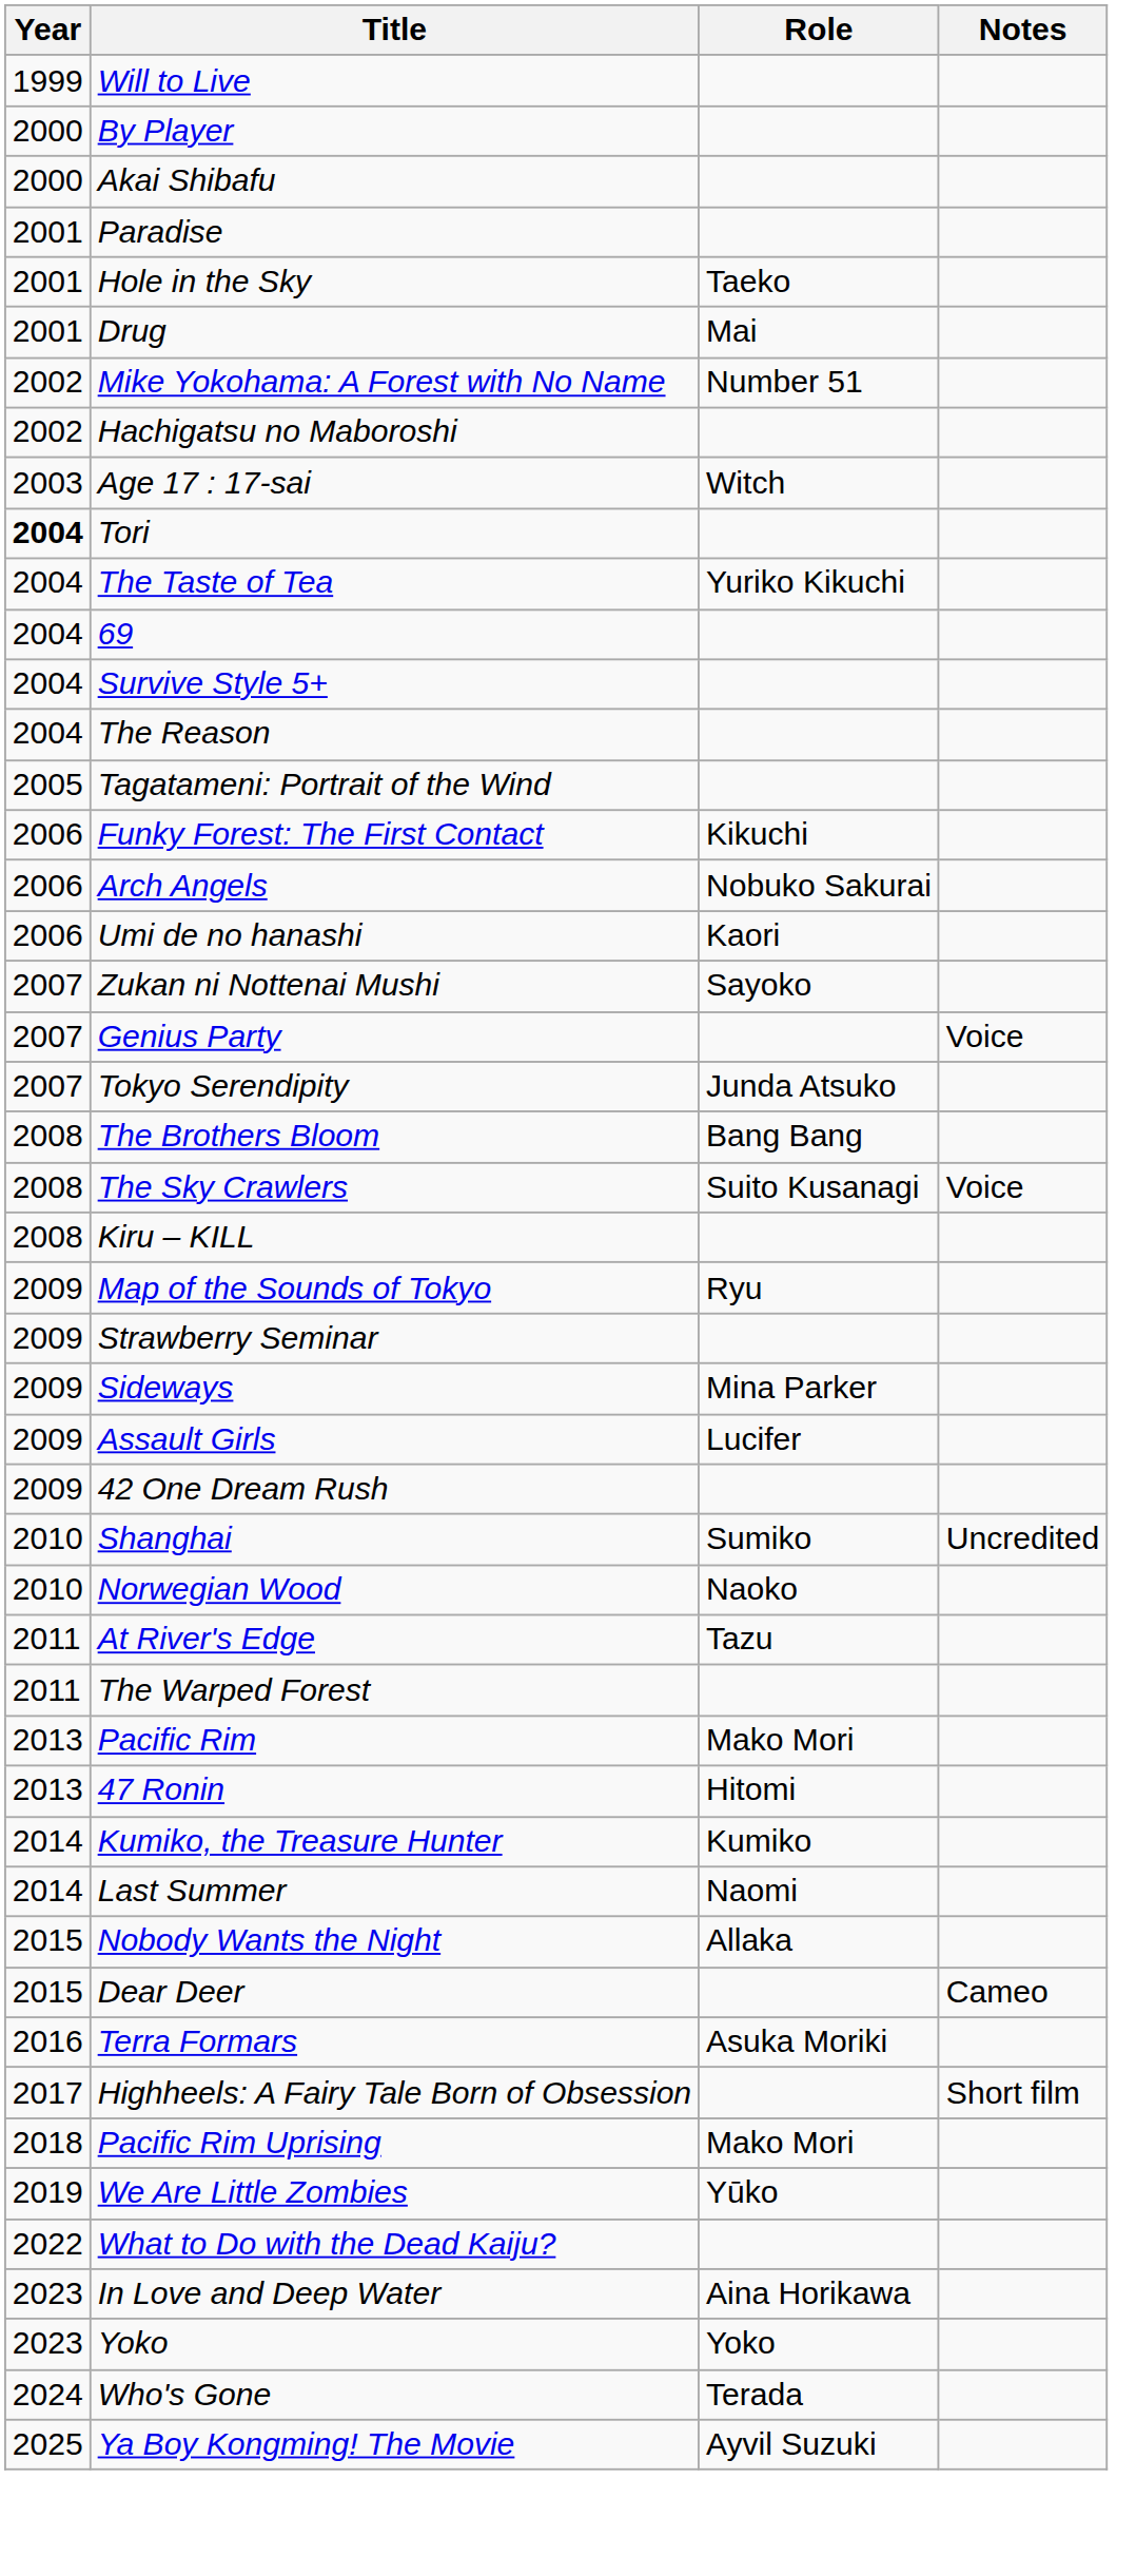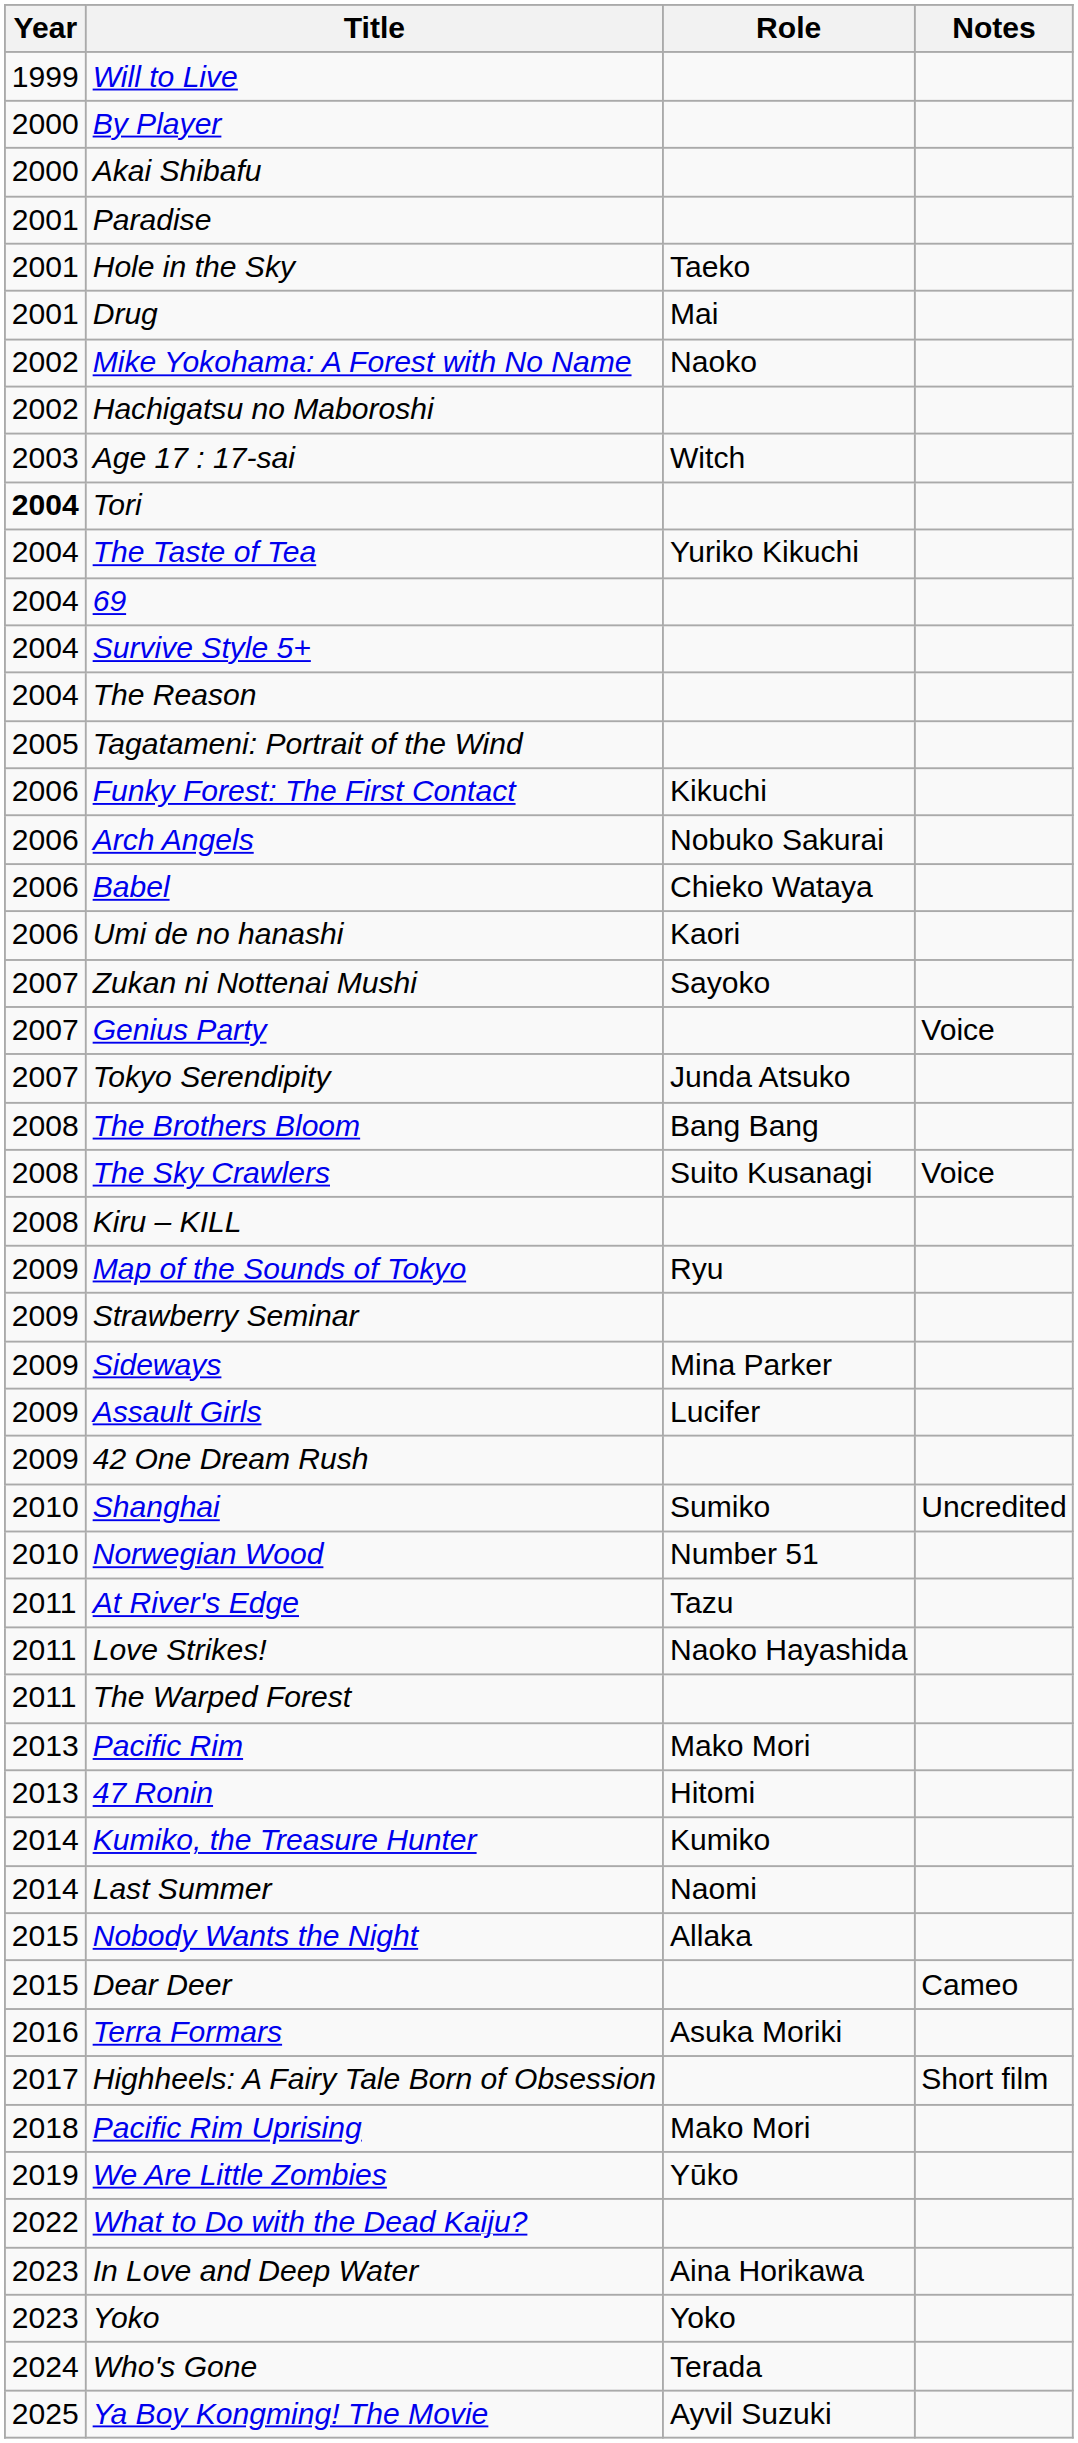Mike Yokohama: A Forest with No Name | Role: Number 51 -> Naoko
+ row: 2006 | Babel | Chieko Wataya
Norwegian Wood | Role: Naoko -> Number 51
+ row: 2011 | Love Strikes! | Naoko Hayashida
